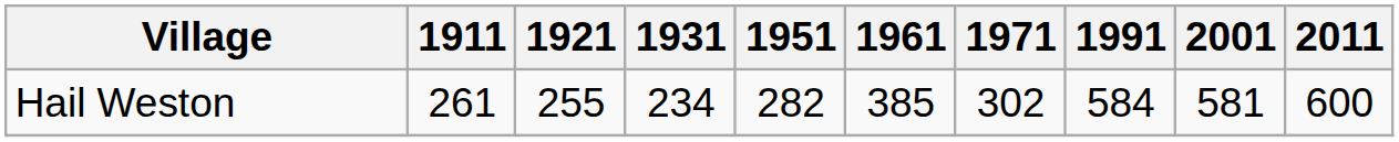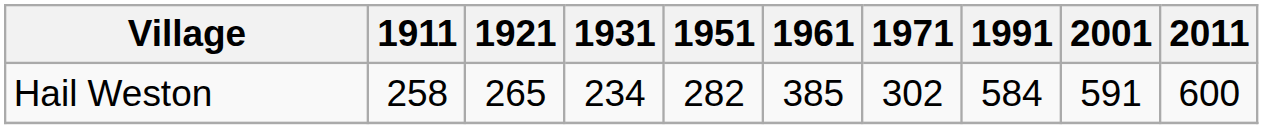Hail Weston | 1911: 261 -> 258
Hail Weston | 1921: 255 -> 265
Hail Weston | 2001: 581 -> 591
